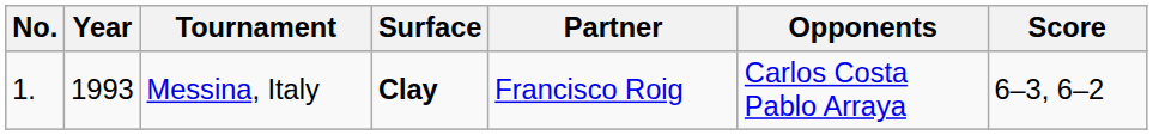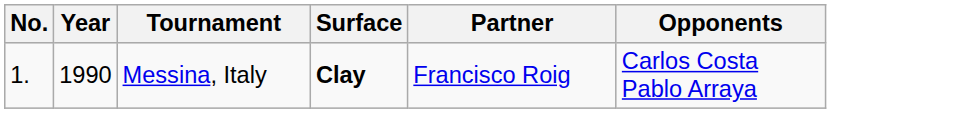- column: Score | 6–3, 6–2
Messina, Italy | Year: 1993 -> 1990
